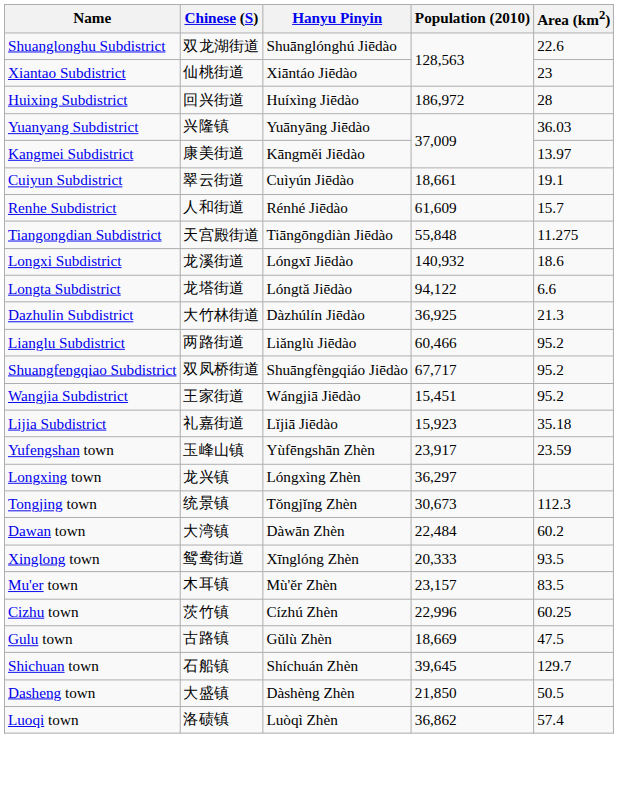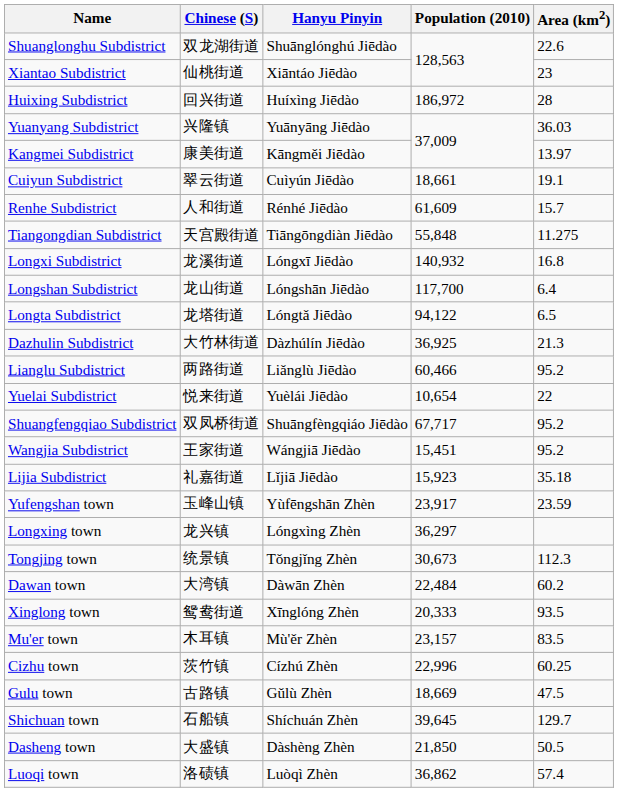Longxi Subdistrict | Area (km2): 18.6 -> 16.8
+ row: Longshan Subdistrict | 龙山街道 | Lóngshān Jiēdào | 117,700 | 6.4
Longta Subdistrict | Area (km2): 6.6 -> 6.5
+ row: Yuelai Subdistrict | 悦来街道 | Yuèlái Jiēdào | 10,654 | 22
